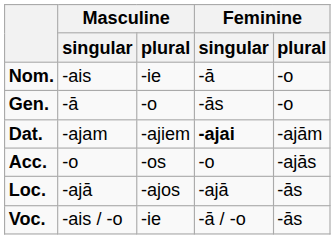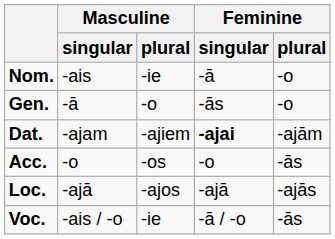Acc. | Feminine / plural: -ajās -> -ās
Loc. | Feminine / plural: -ās -> -ajās
